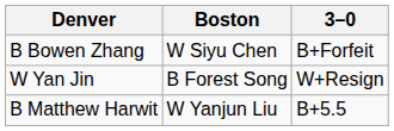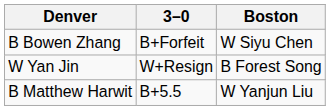columns swapped: 3–0 <-> Boston
